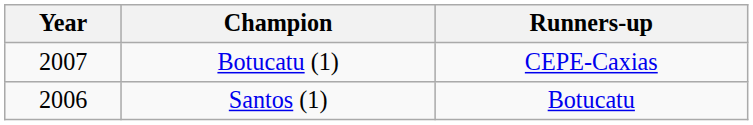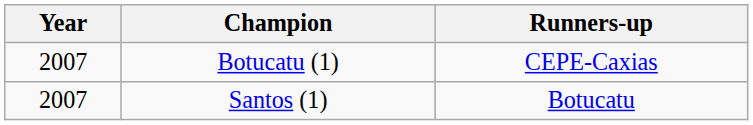Santos (1) | Year: 2006 -> 2007
